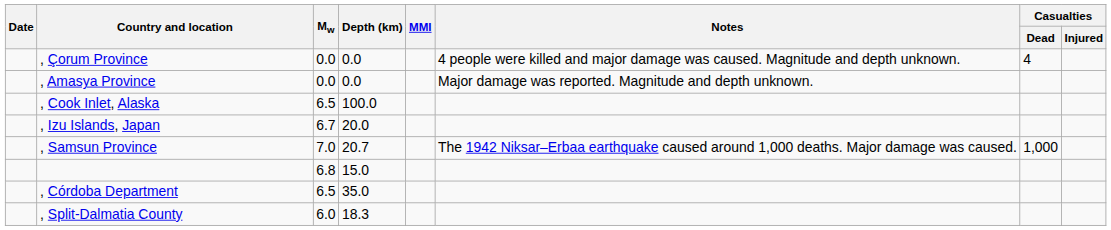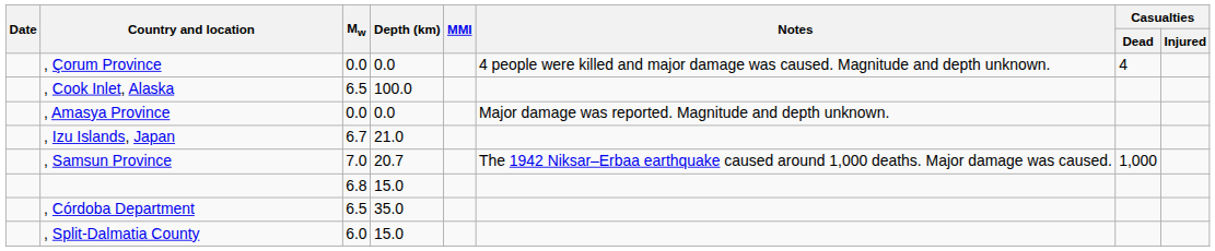rows swapped: , Cook Inlet, Alaska <-> , Amasya Province
, Izu Islands, Japan | Depth (km): 20.0 -> 21.0
, Split-Dalmatia County | Depth (km): 18.3 -> 15.0
